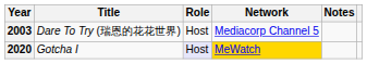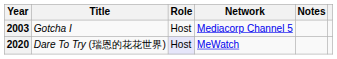2003 | Title: Dare To Try (瑞恩的花花世界) -> Gotcha I
2020 | Title: Gotcha I -> Dare To Try (瑞恩的花花世界)
2020 | Network: gold background -> no background
